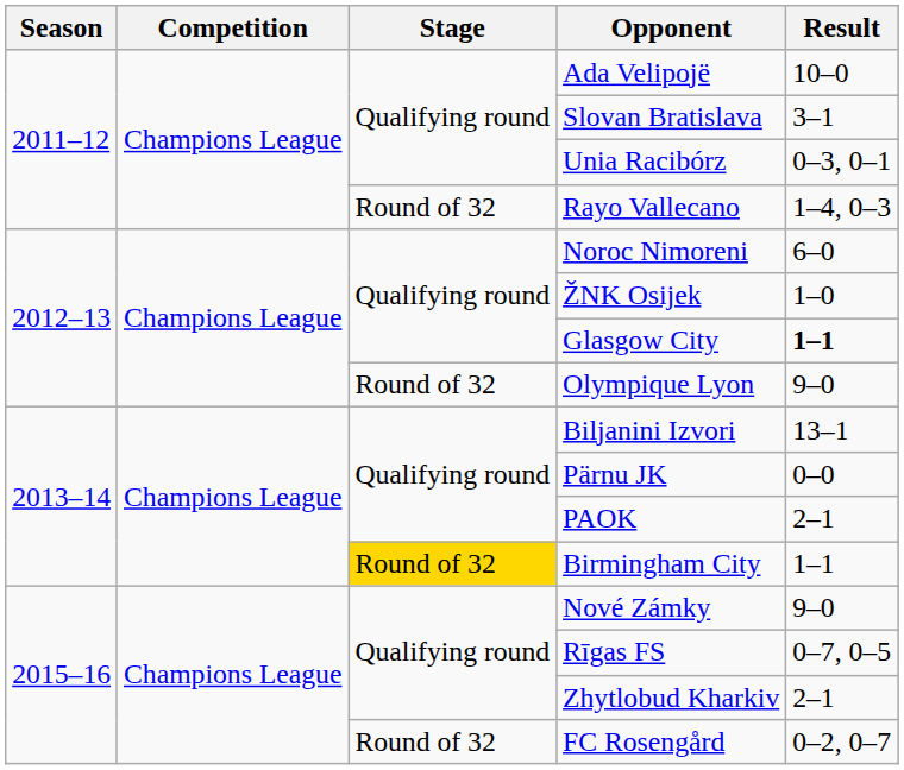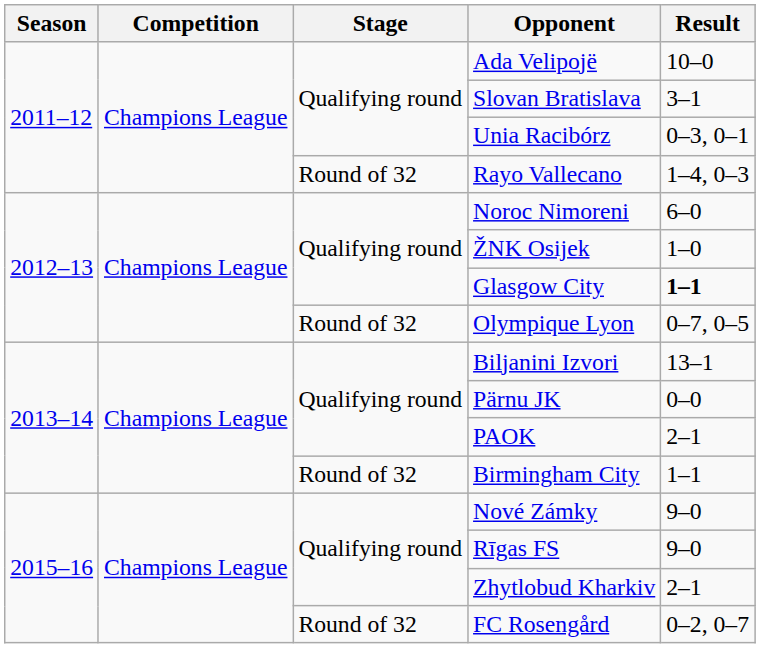Olympique Lyon | Result: 9–0 -> 0–7, 0–5
Birmingham City | Stage: gold background -> no background
Rīgas FS | Result: 0–7, 0–5 -> 9–0
